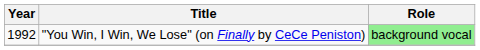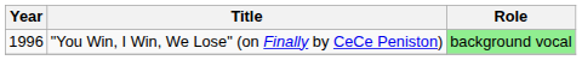"You Win, I Win, We Lose" (on Finally by CeCe Peniston) | Year: 1992 -> 1996
